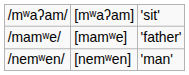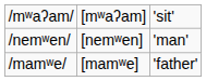rows swapped: /mamʷe/ <-> /nemʷen/
